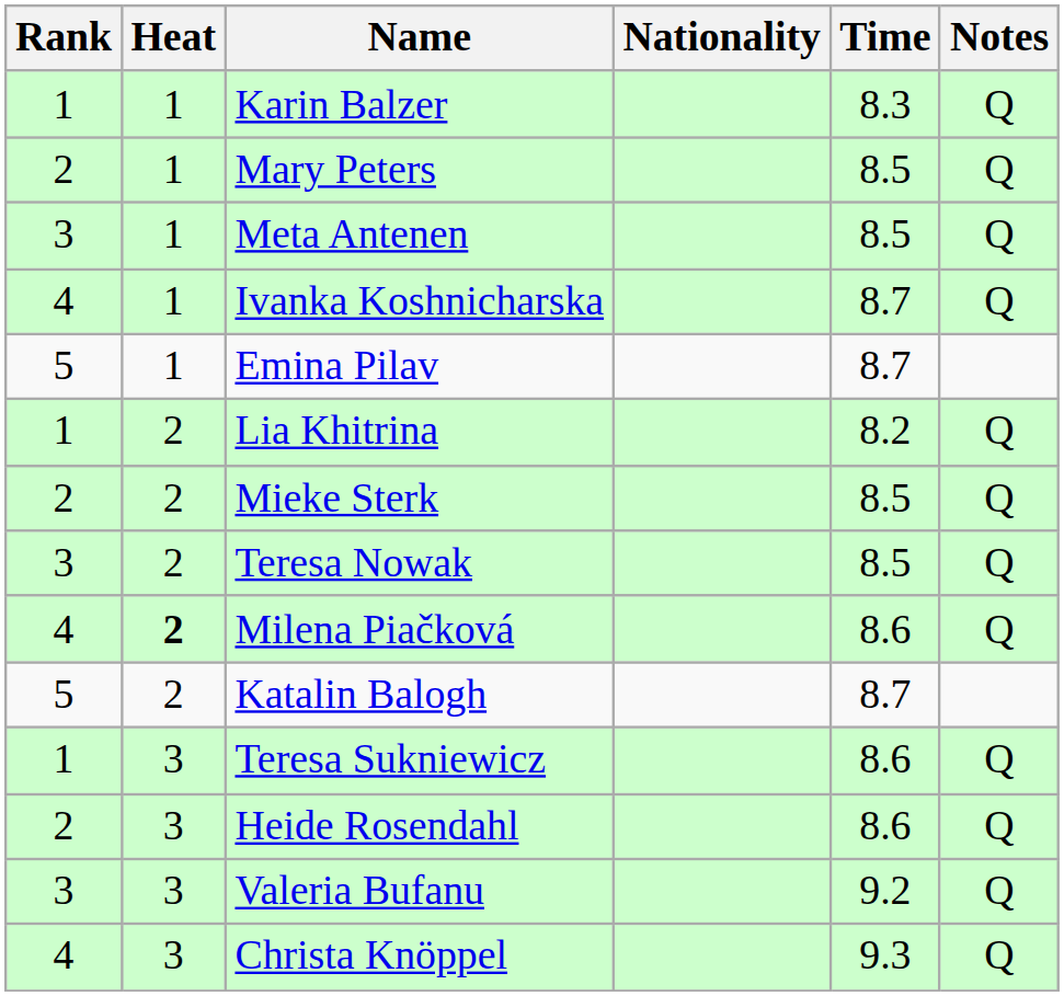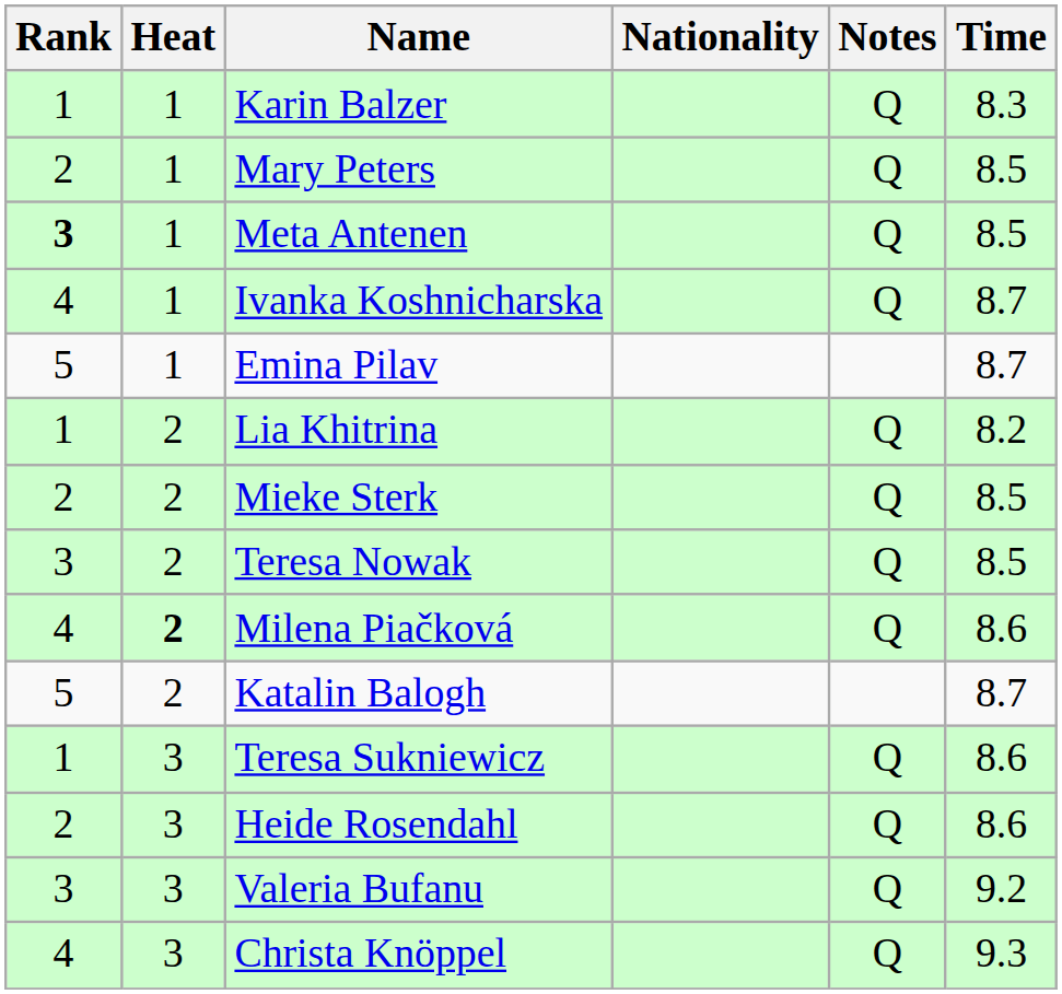columns swapped: Time <-> Notes
Meta Antenen | Rank: normal -> bold
